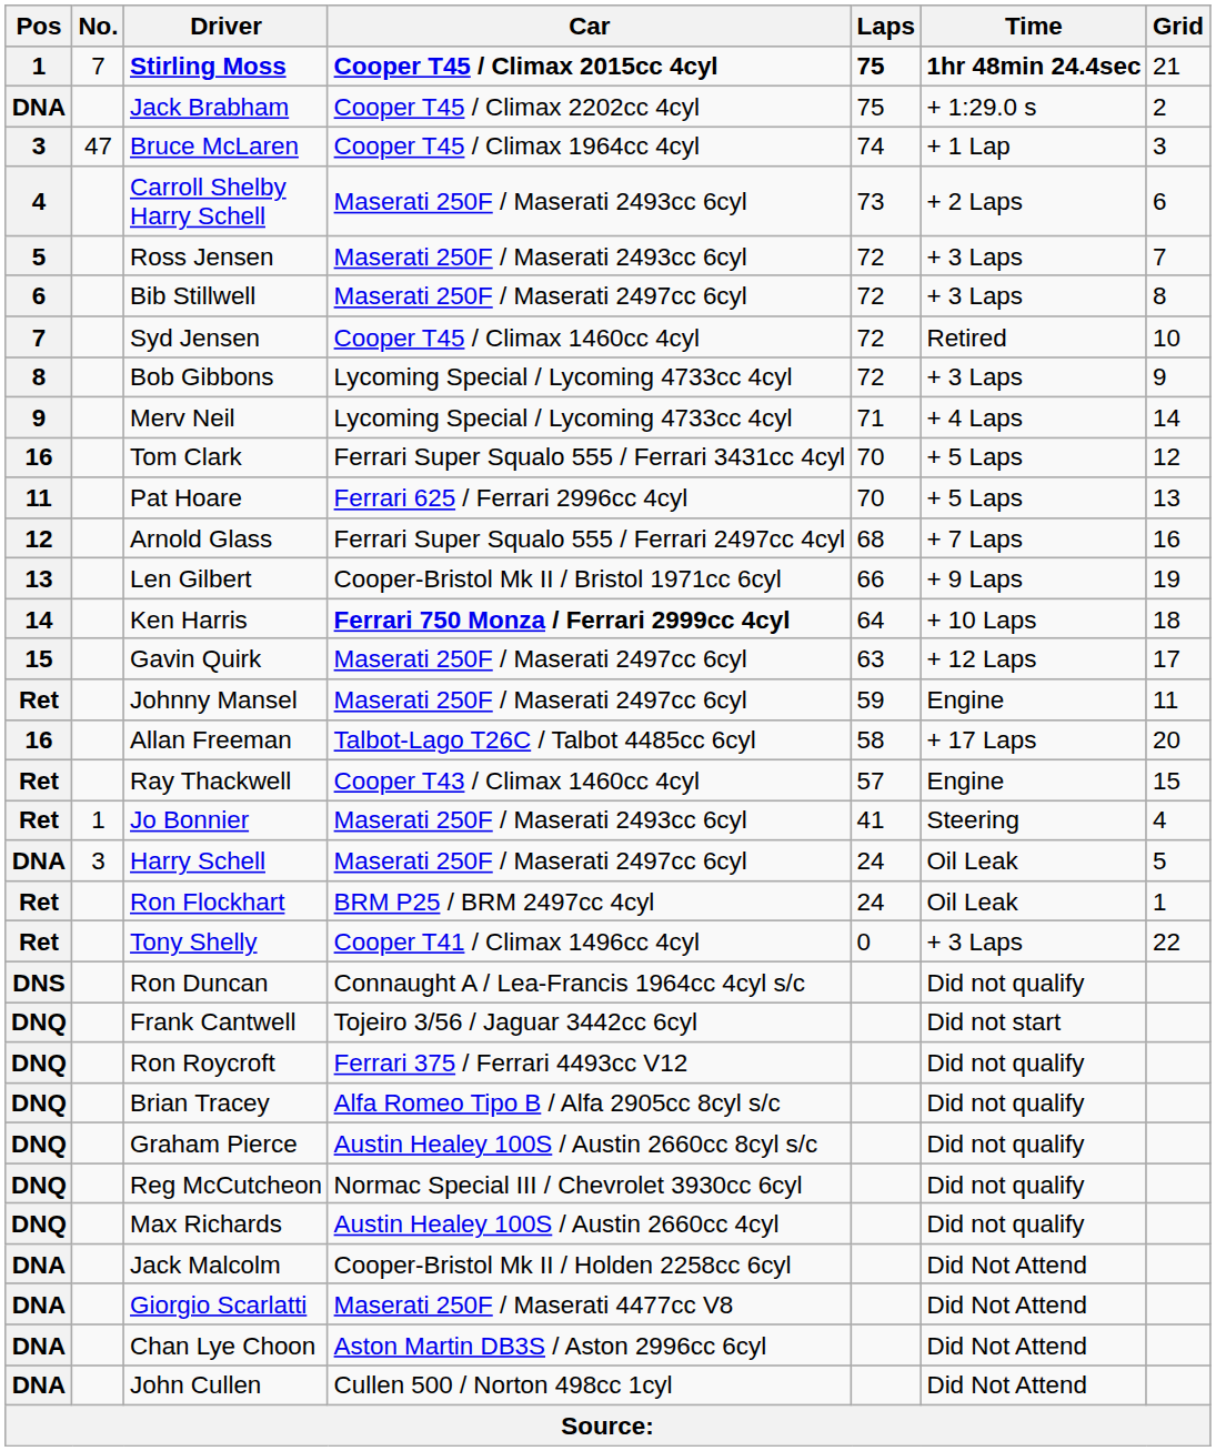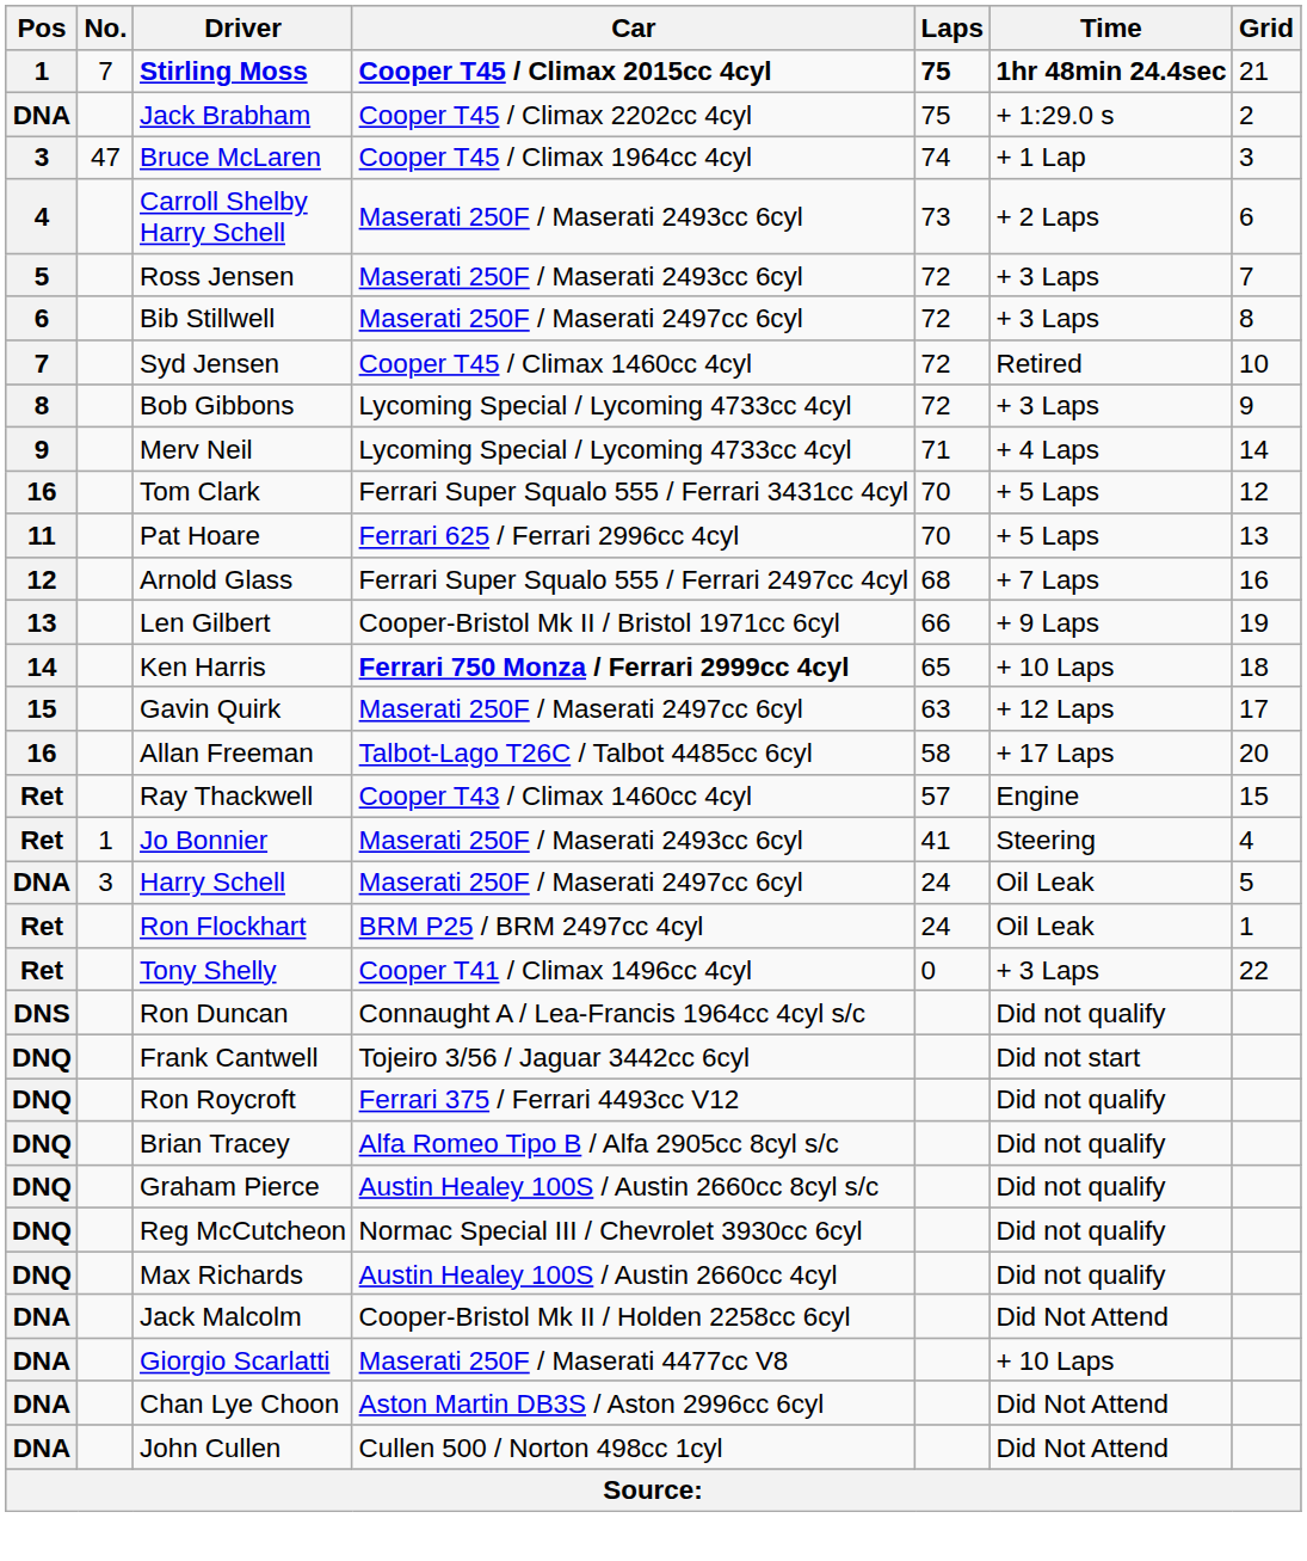Ken Harris | Laps: 64 -> 65
- row: Ret | Johnny Mansel | Maserati 250F / Maserati 2497cc 6cyl | 59 | Engine | 11
Giorgio Scarlatti | Time: Did Not Attend -> + 10 Laps
